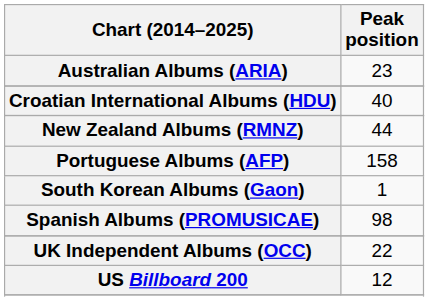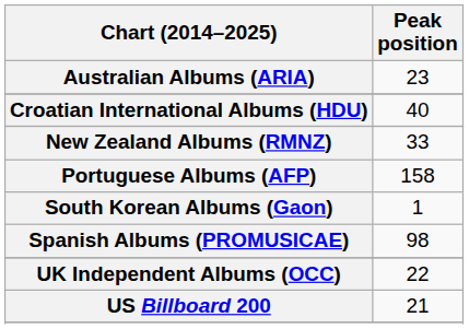New Zealand Albums (RMNZ) | Peak position: 44 -> 33
US Billboard 200 | Peak position: 12 -> 21
